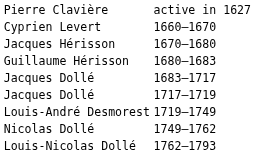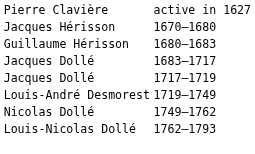- row: Cyprien Levert | 1660–1670
